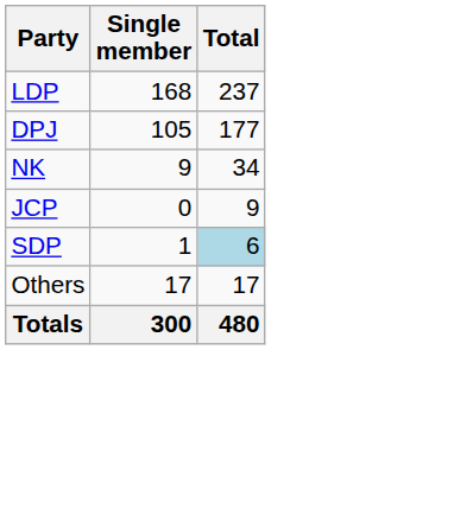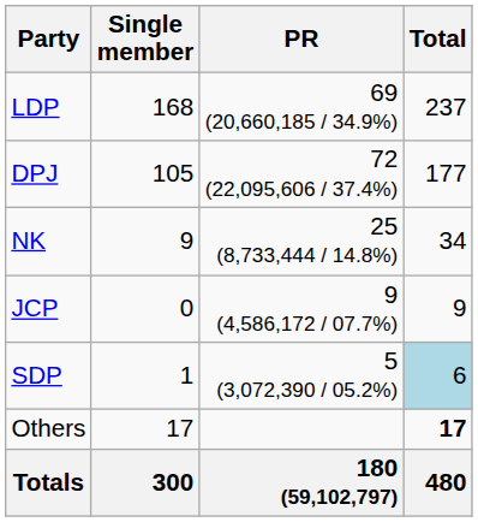+ column: PR | 69 (20,660,185 / 34.9%) | 72 (22,095,606 / 37.4%) | 25 (8,733,444 / 14.8%) | 9 (4,586,172 / 07.7%) | 5 (3,072,390 / 05.2%) | 180 (59,102,797)
Others | Total: normal -> bold
